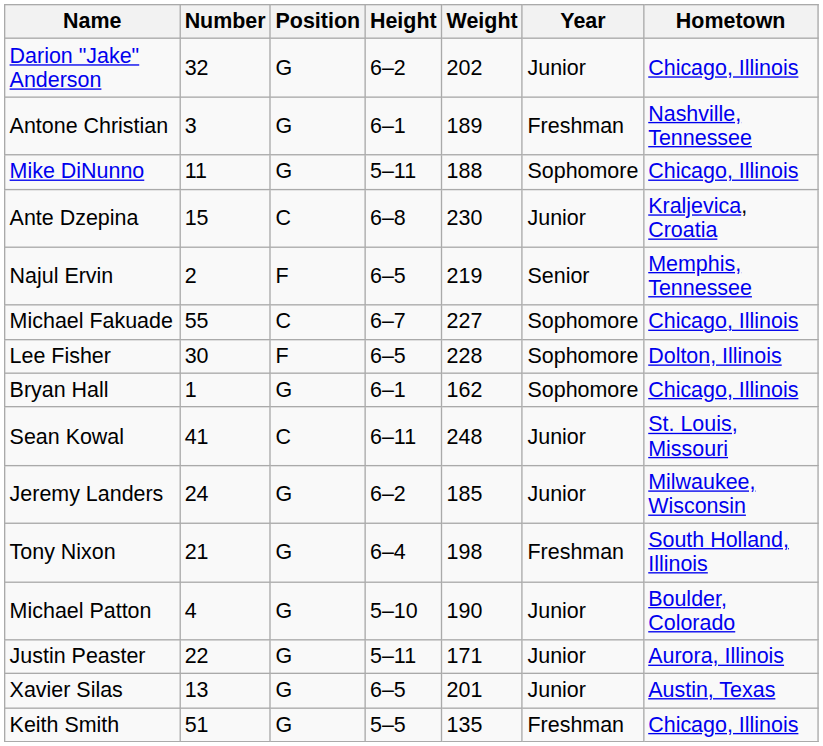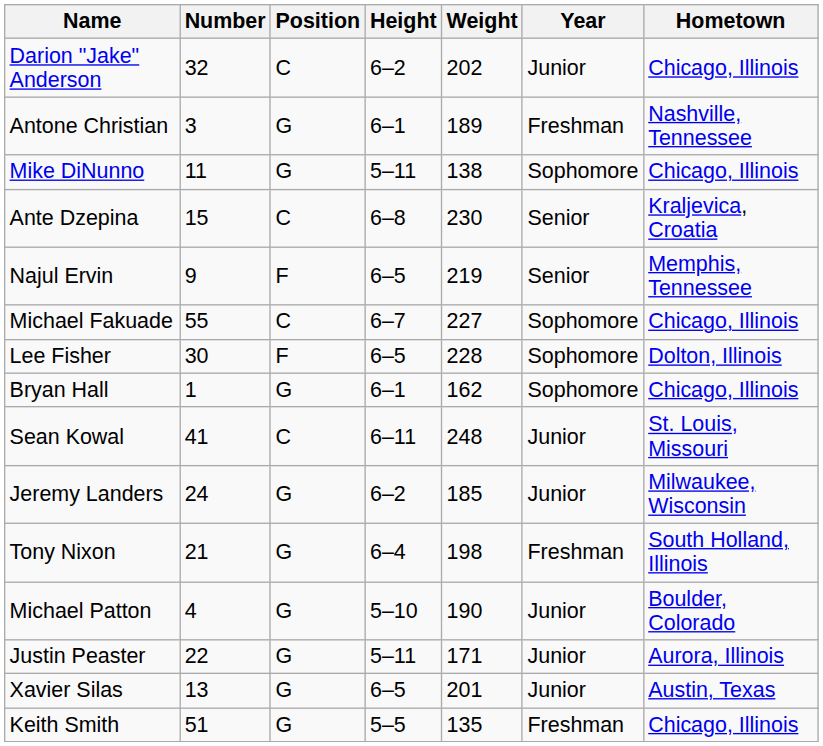Darion "Jake" Anderson | Position: G -> C
Mike DiNunno | Weight: 188 -> 138
Ante Dzepina | Year: Junior -> Senior
Najul Ervin | Number: 2 -> 9
